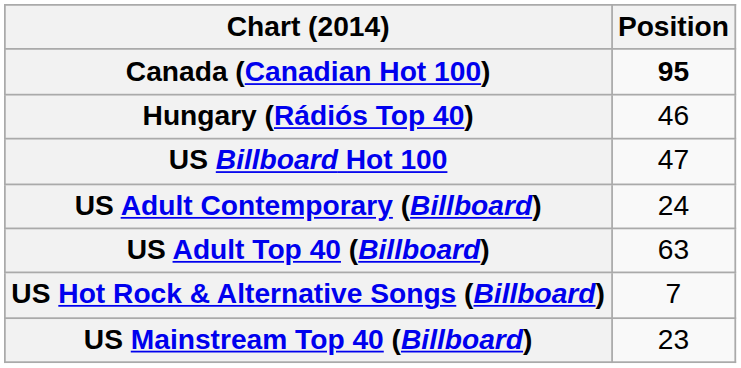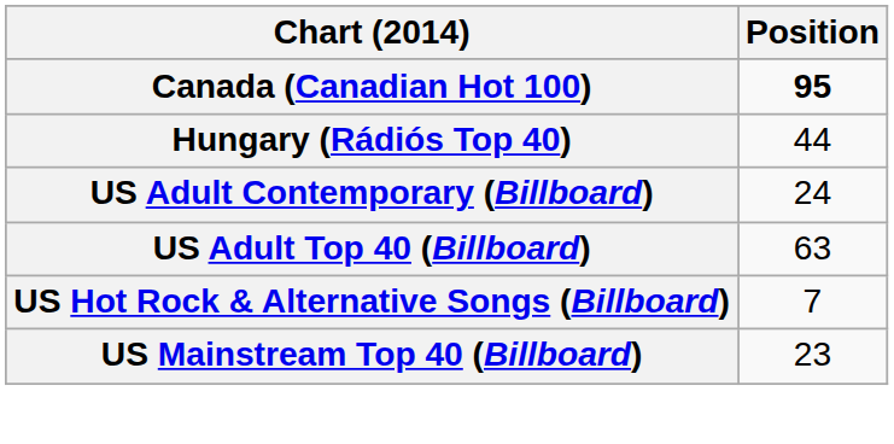Hungary (Rádiós Top 40) | Position: 46 -> 44
- row: US Billboard Hot 100 | 47
